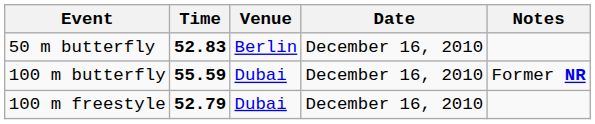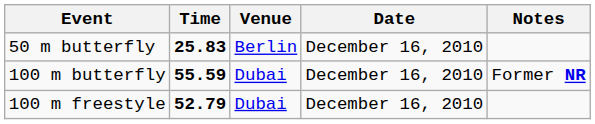50 m butterfly | Time: 52.83 -> 25.83
